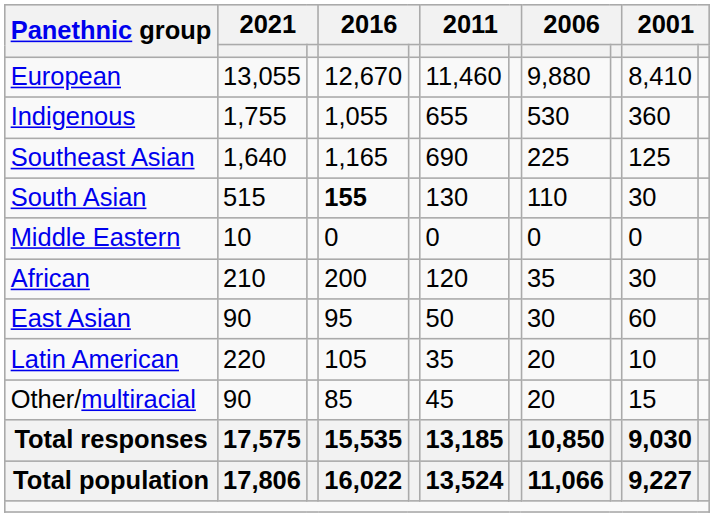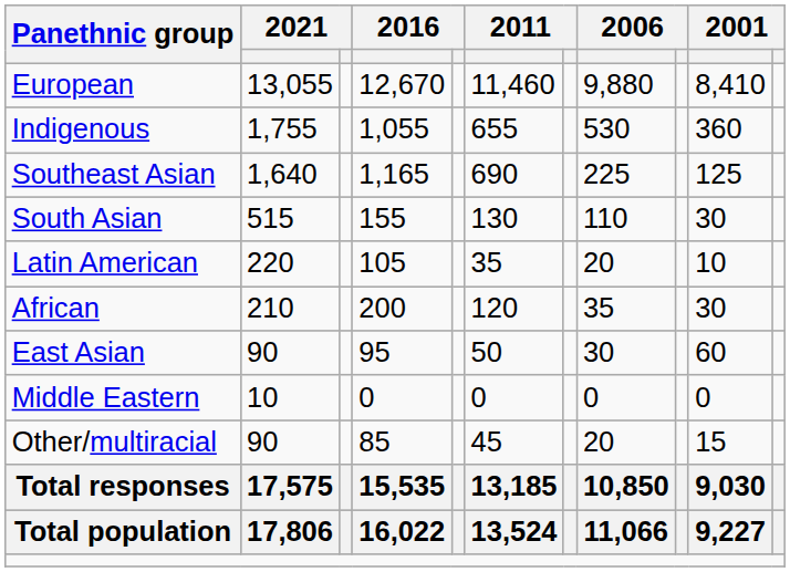South Asian | column 4: bold -> normal
rows swapped: Latin American <-> Middle Eastern
